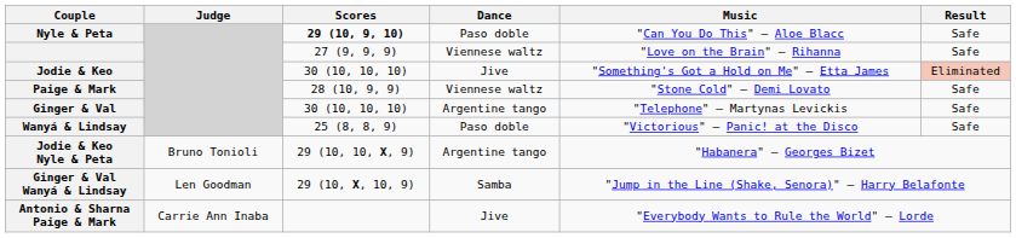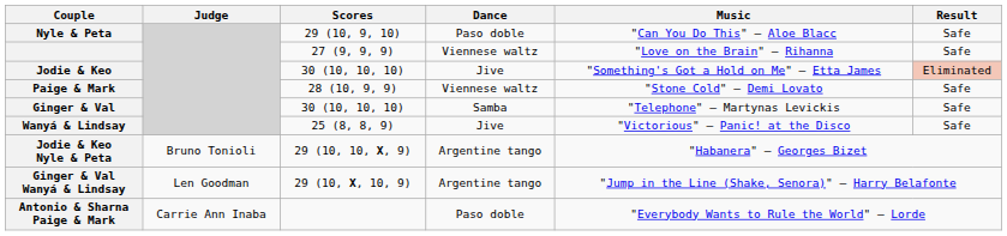Nyle & Peta | Scores: bold -> normal
Ginger & Val | Dance: Argentine tango -> Samba
Wanyá & Lindsay | Dance: Paso doble -> Jive
Ginger & Val Wanyá & Lindsay | Dance: Samba -> Argentine tango
Antonio & Sharna Paige & Mark | Dance: Jive -> Paso doble
